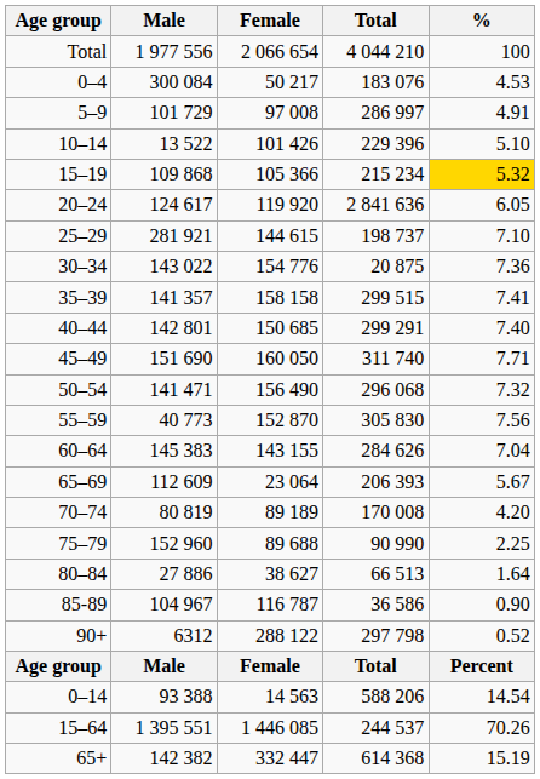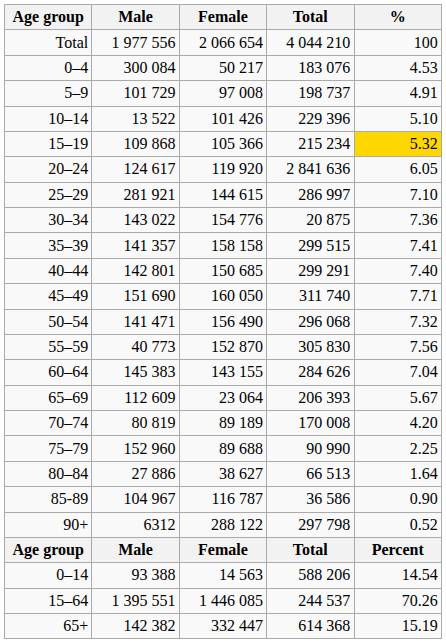5–9 | Total: 286 997 -> 198 737
25–29 | Total: 198 737 -> 286 997
